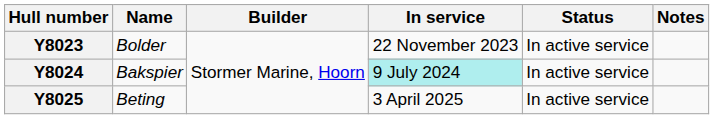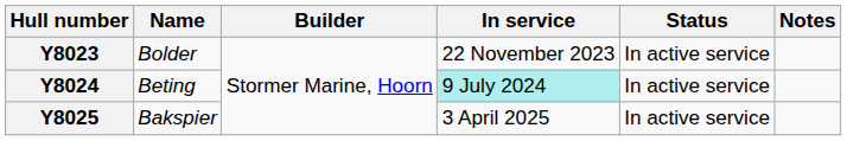Y8024 | Name: Bakspier -> Beting
Y8025 | Name: Beting -> Bakspier
